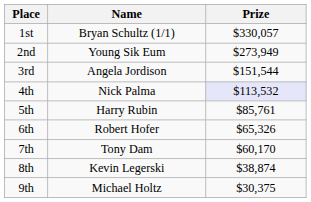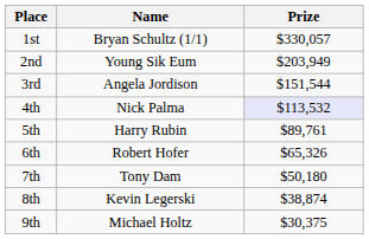2nd | Prize: $273,949 -> $203,949
5th | Prize: $85,761 -> $89,761
7th | Prize: $60,170 -> $50,180
